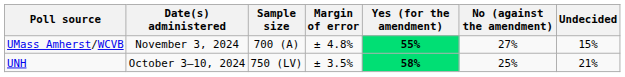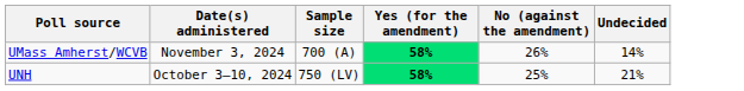- column: Margin of error | ± 4.8% | ± 3.5%
UMass Amherst/WCVB | Yes (for the amendment): 55% -> 58%
UMass Amherst/WCVB | No (against the amendment): 27% -> 26%
UMass Amherst/WCVB | Undecided: 15% -> 14%
